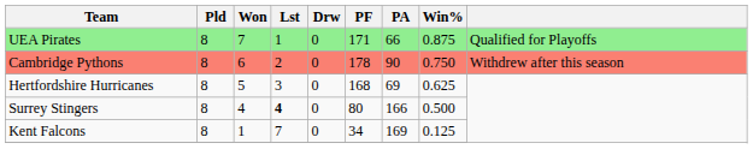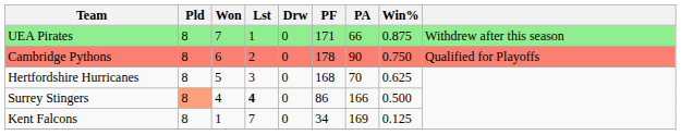UEA Pirates | column 9: Qualified for Playoffs -> Withdrew after this season
Cambridge Pythons | column 9: Withdrew after this season -> Qualified for Playoffs
Hertfordshire Hurricanes | PA: 69 -> 70
Surrey Stingers | Pld: no background -> lightsalmon background
Surrey Stingers | PF: 80 -> 86
